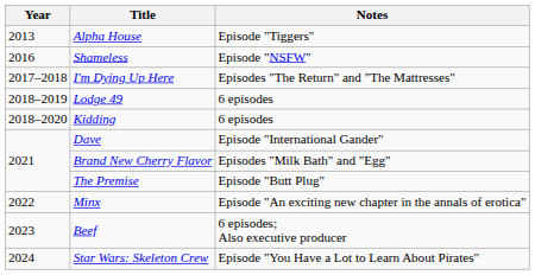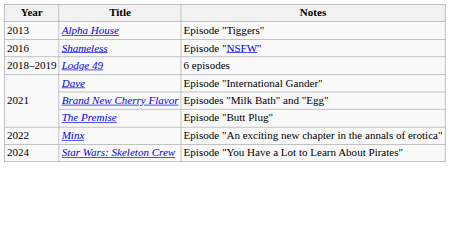- row: 2017–2018 | I'm Dying Up Here | Episodes "The Return" and "The Mattresses"
- row: 2018–2020 | Kidding | 6 episodes
- row: 2023 | Beef | 6 episodes; Also executive producer
